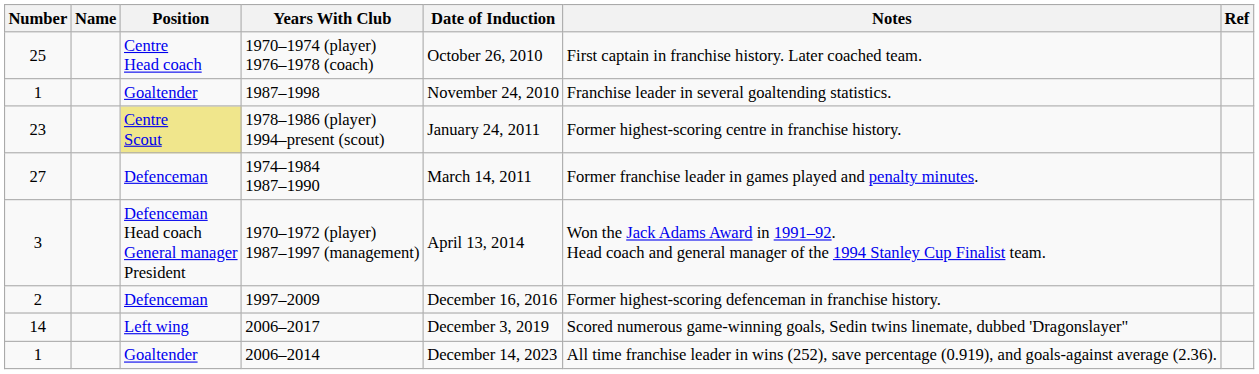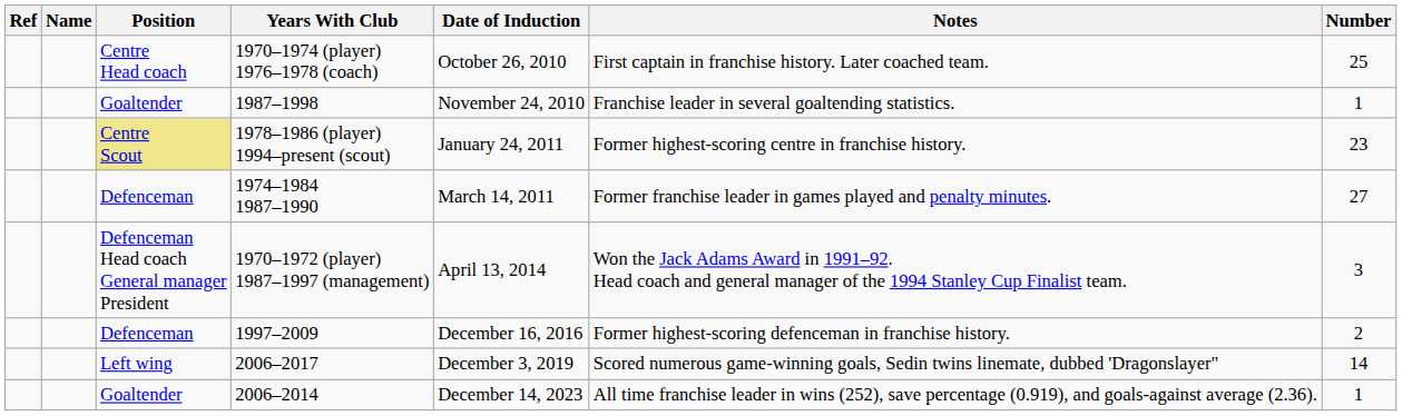columns swapped: Number <-> Ref
